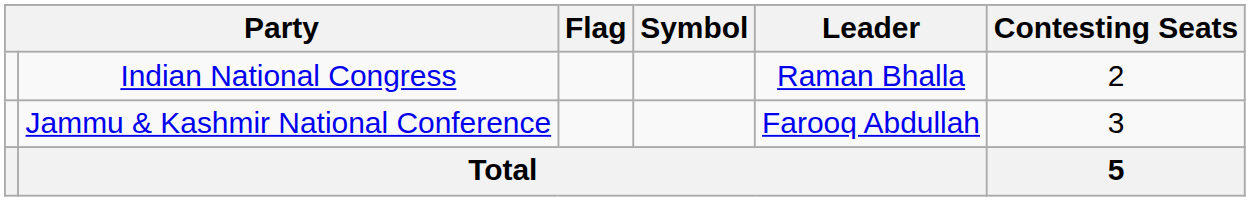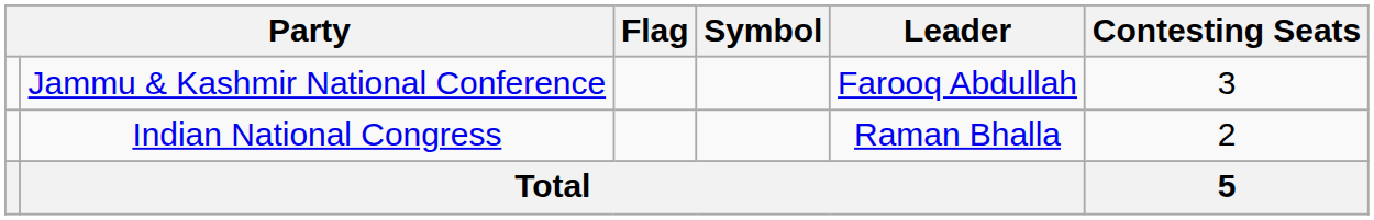rows swapped: Jammu & Kashmir National Conference <-> Indian National Congress
